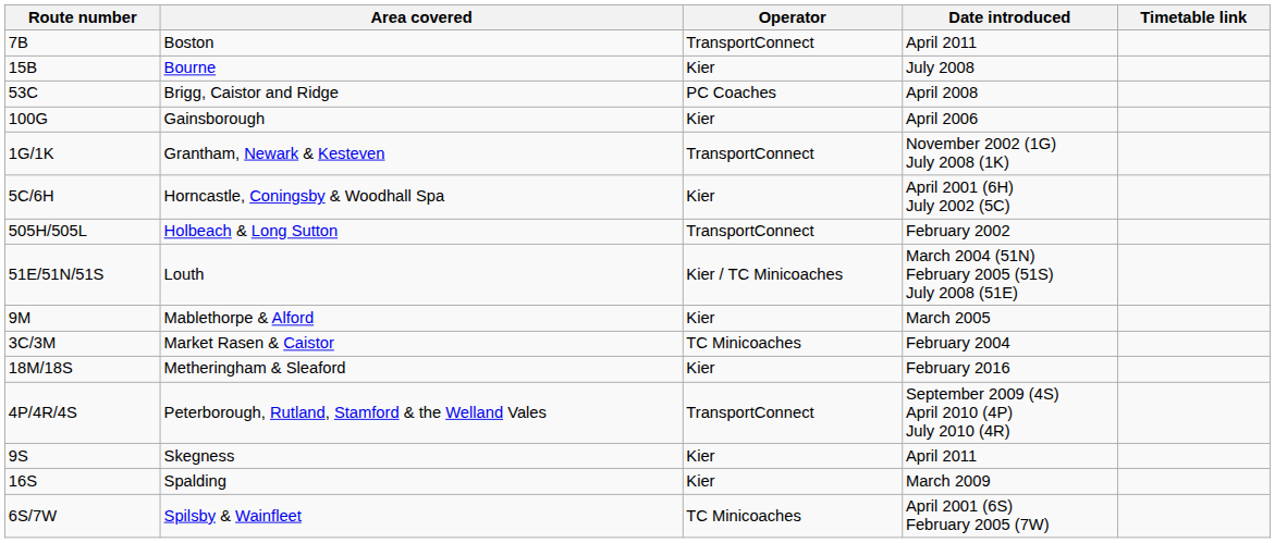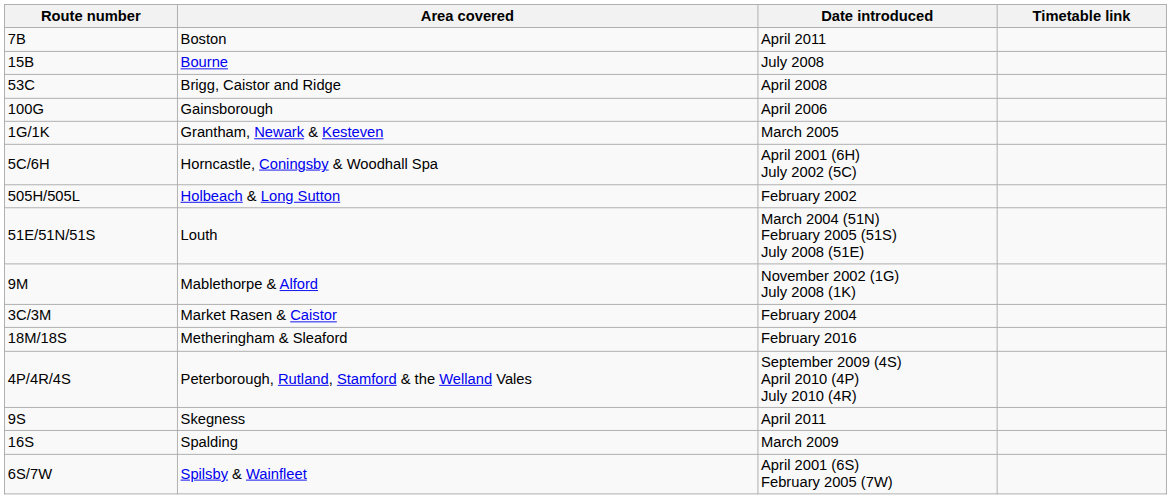- column: Operator | TransportConnect | Kier | PC Coaches | Kier | TransportConnect | Kier | TransportConnect | Kier / TC Minicoaches | Kier | TC Minicoaches | Kier | TransportConnect | Kier | Kier | TC Minicoaches
1G/1K | Date introduced: November 2002 (1G) July 2008 (1K) -> March 2005
9M | Date introduced: March 2005 -> November 2002 (1G) July 2008 (1K)
